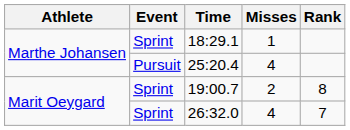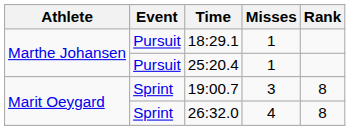18:29.1 | Event: Sprint -> Pursuit
25:20.4 | Misses: 4 -> 1
19:00.7 | Misses: 2 -> 3
26:32.0 | Rank: 7 -> 8
